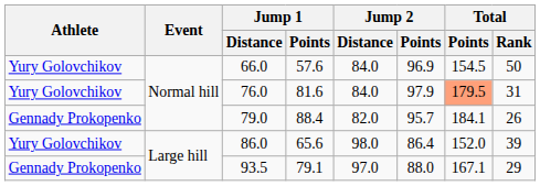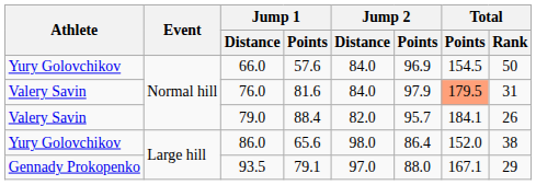76.0 | Athlete: Yury Golovchikov -> Valery Savin
79.0 | Athlete: Gennady Prokopenko -> Valery Savin
86.0 | Total / Rank: 39 -> 38
